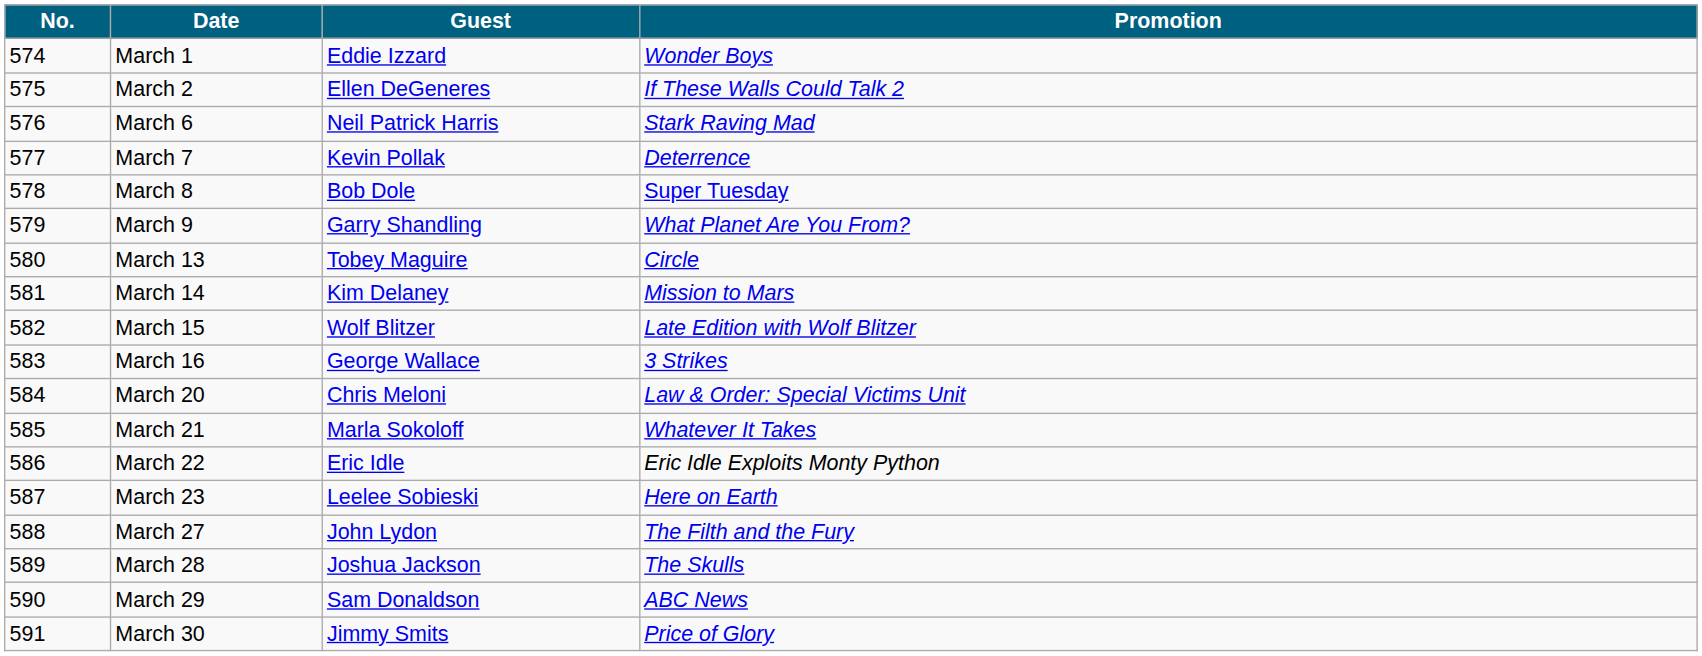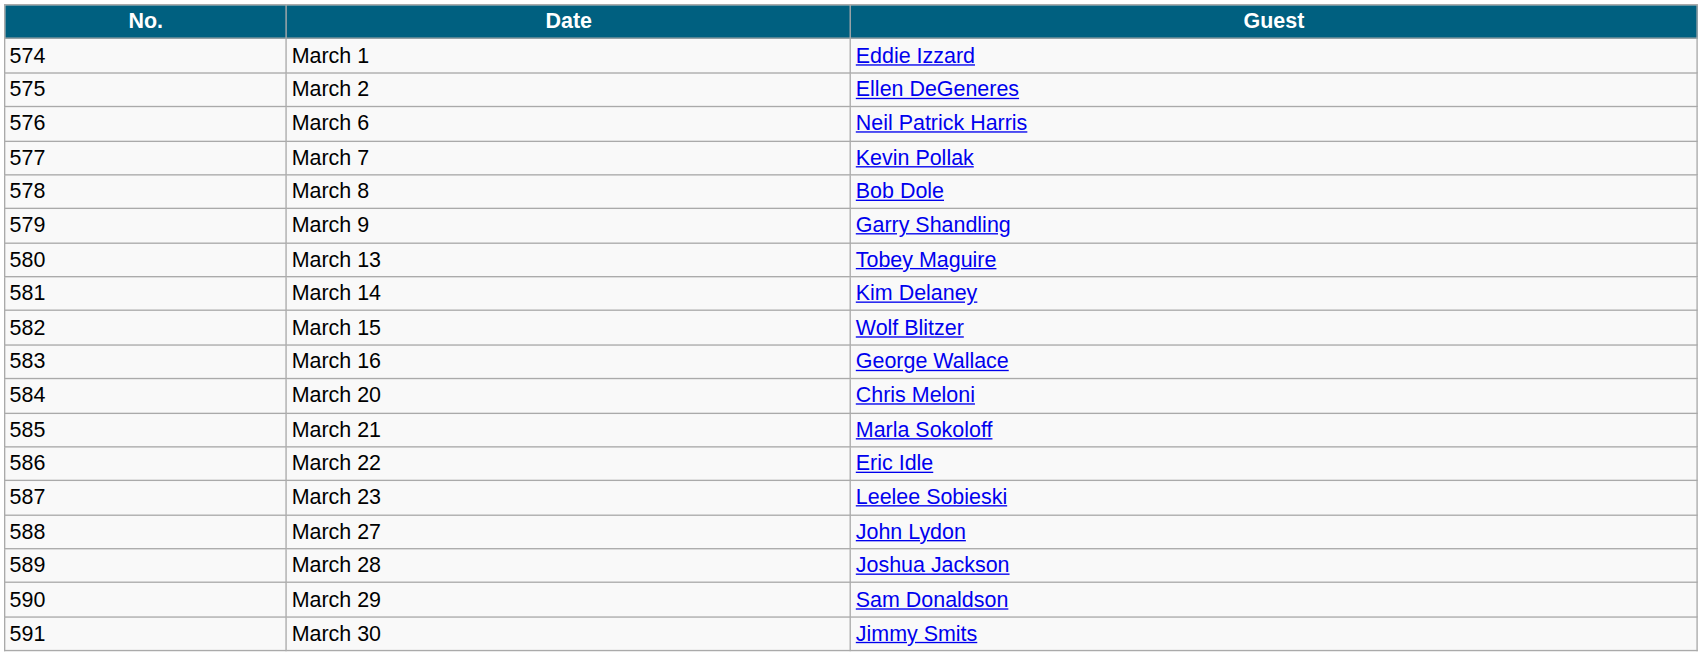- column: Promotion | Wonder Boys | If These Walls Could Talk 2 | Stark Raving Mad | Deterrence | Super Tuesday | What Planet Are You From? | Circle | Mission to Mars | Late Edition with Wolf Blitzer | 3 Strikes | Law & Order: Special Victims Unit | Whatever It Takes | Eric Idle Exploits Monty Python | Here on Earth | The Filth and the Fury | The Skulls | ABC News | Price of Glory
